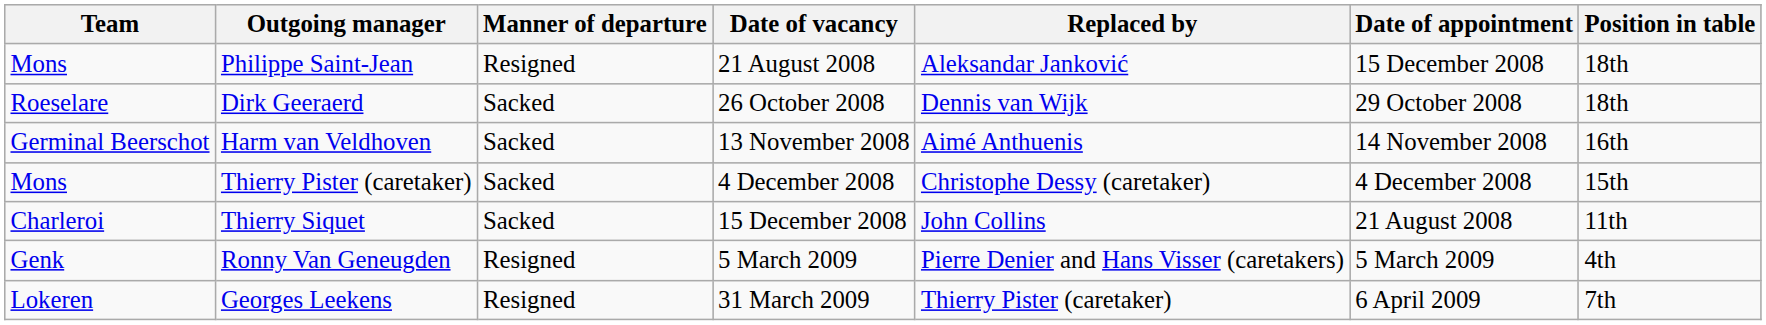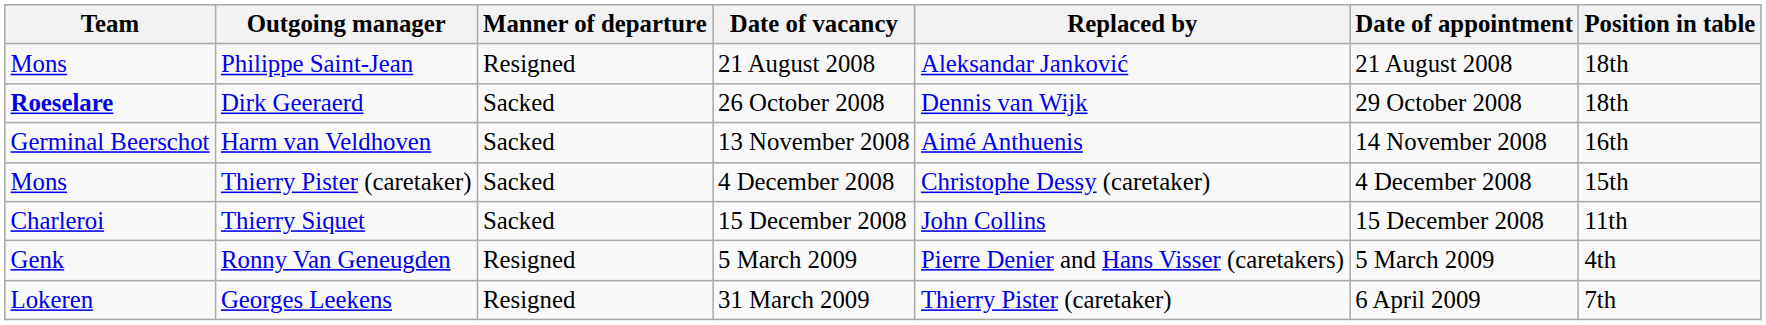Philippe Saint-Jean | Date of appointment: 15 December 2008 -> 21 August 2008
Dirk Geeraerd | Team: normal -> bold
Thierry Siquet | Date of appointment: 21 August 2008 -> 15 December 2008
